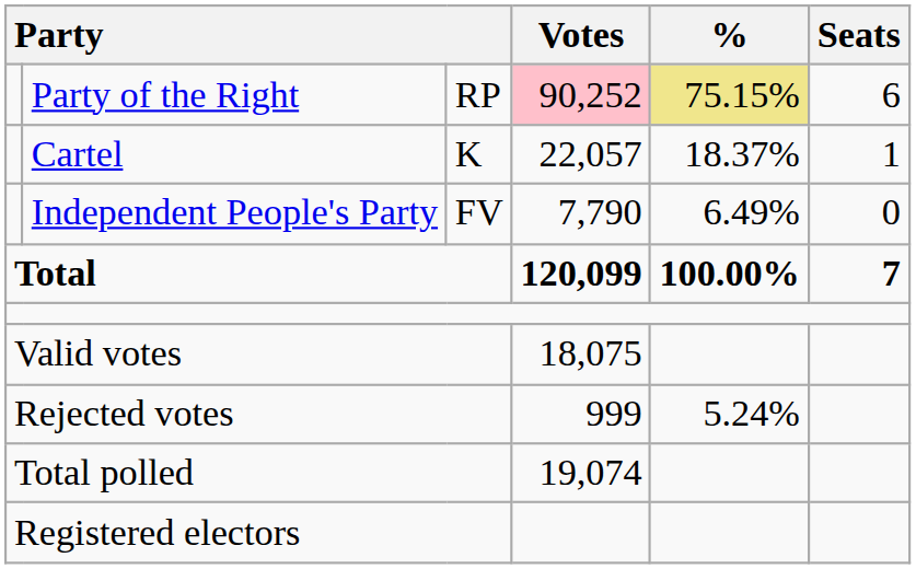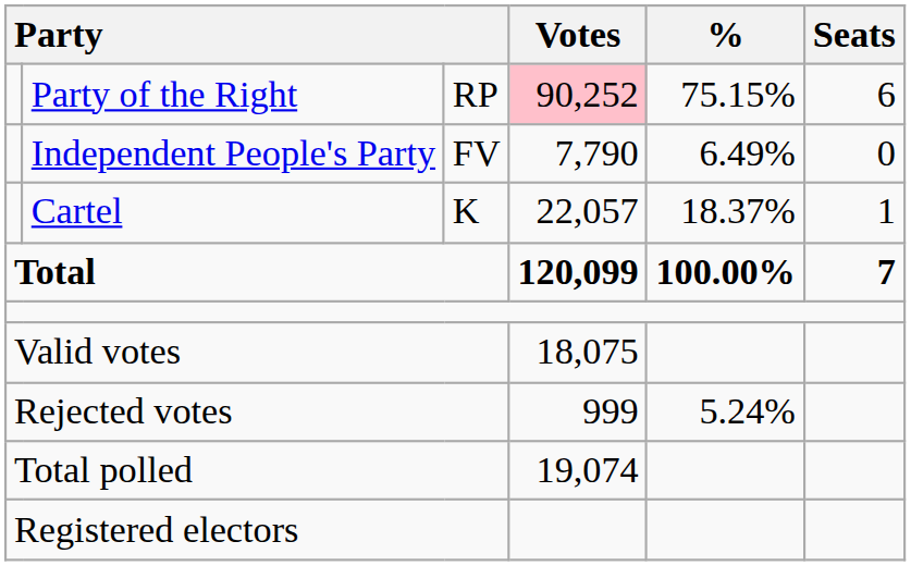Party of the Right | %: khaki background -> no background
rows swapped: Cartel <-> Independent People's Party
